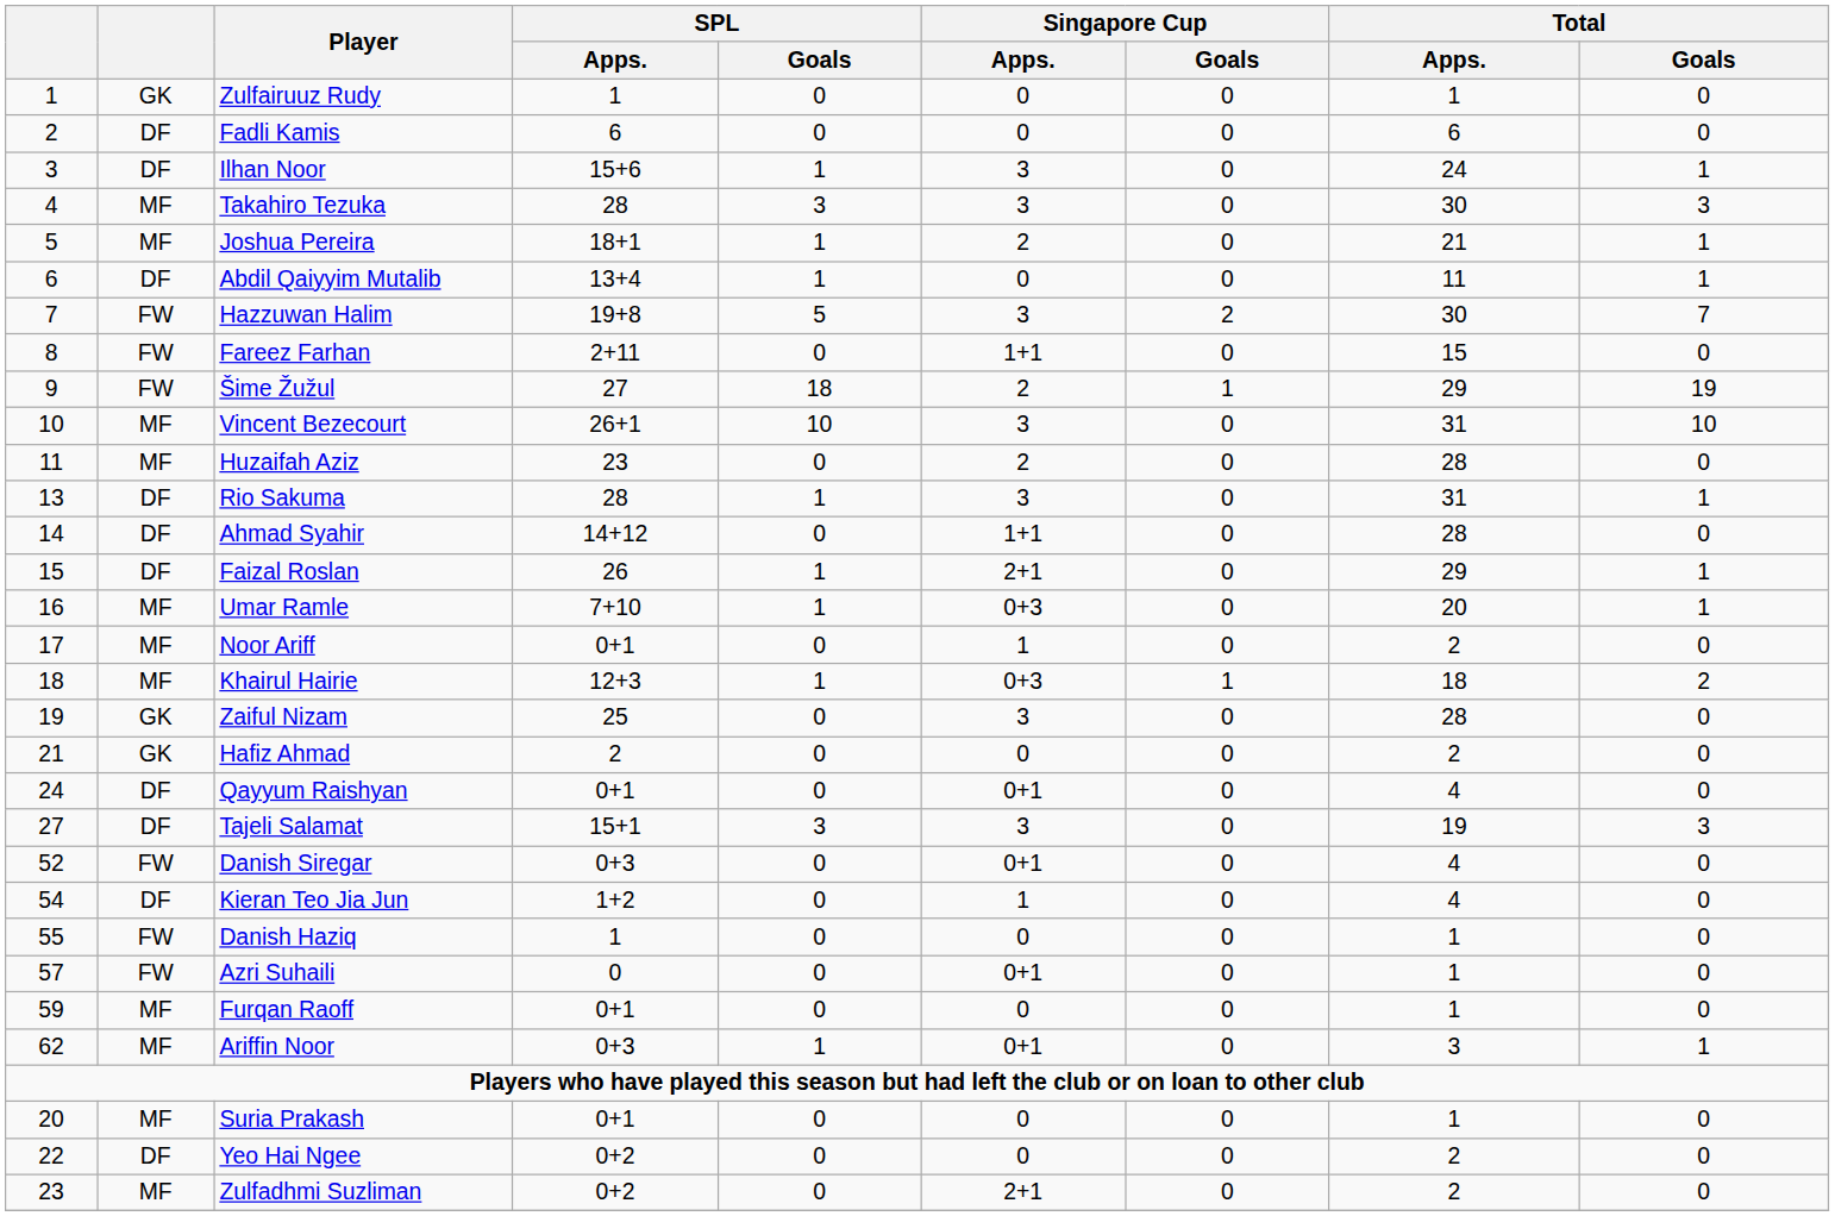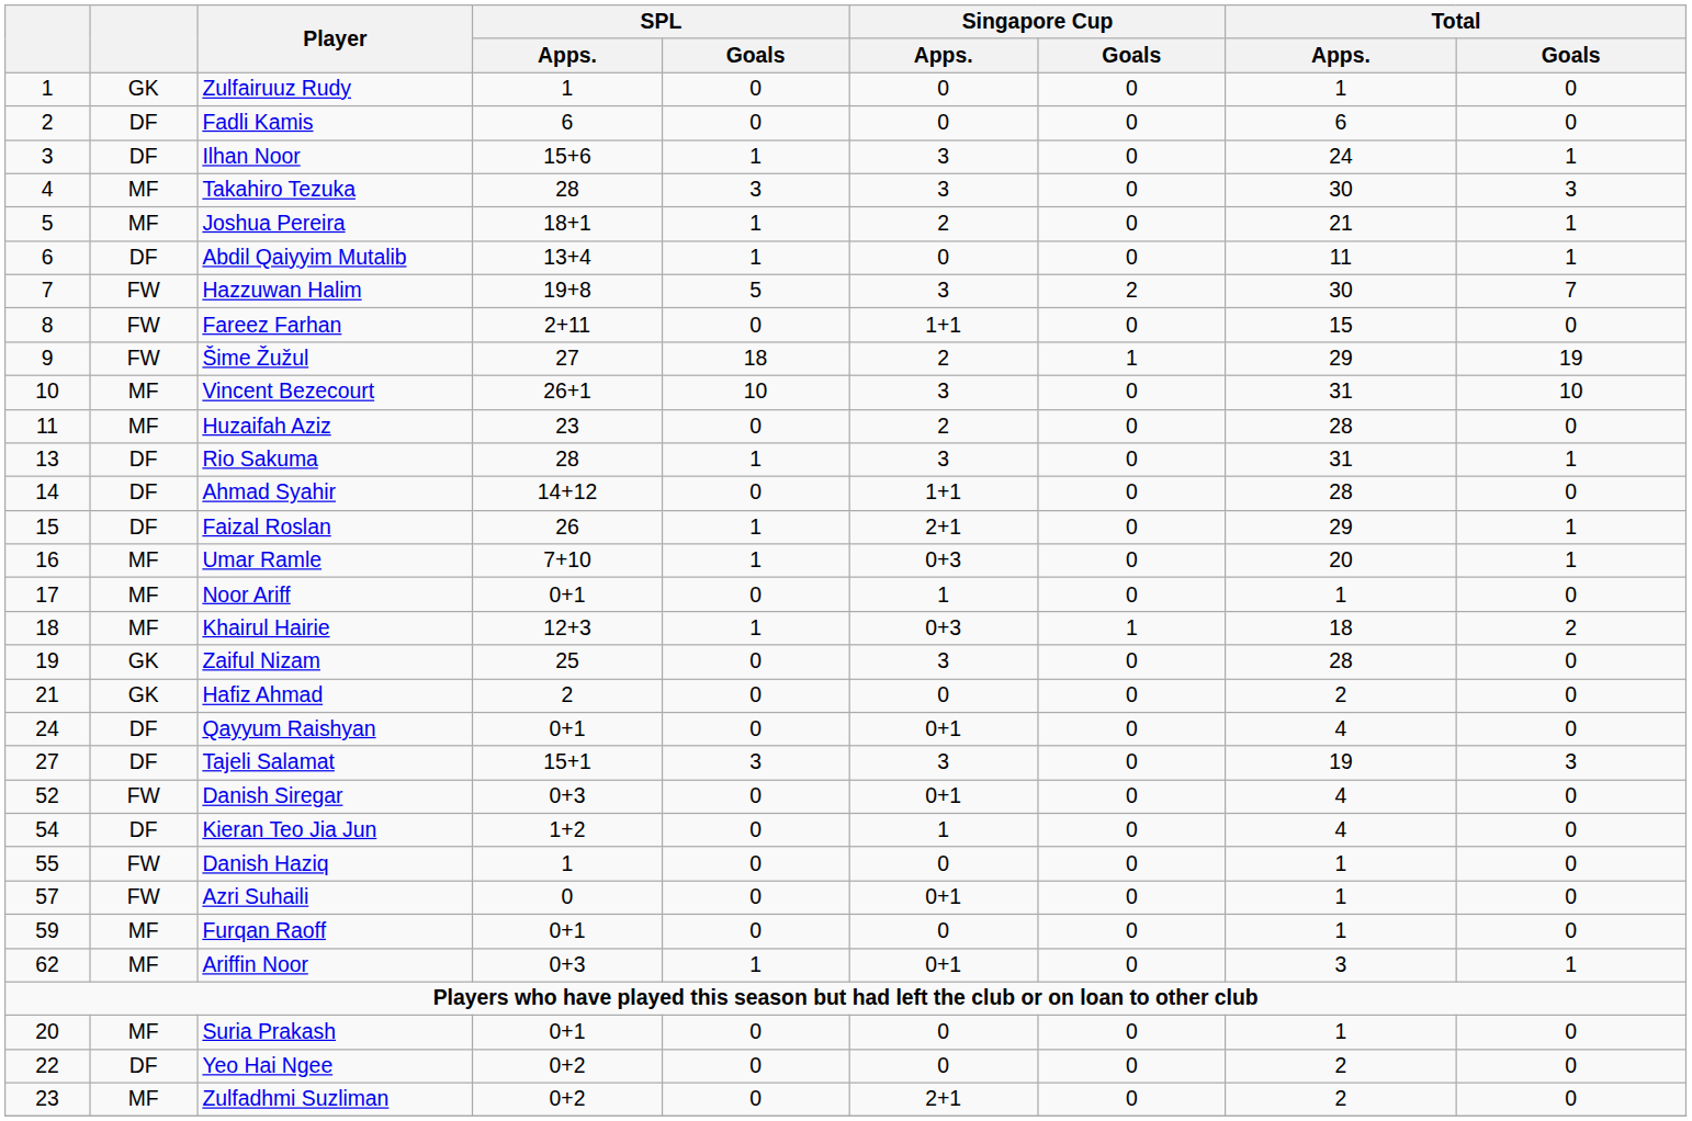Noor Ariff | Total / Apps.: 2 -> 1
